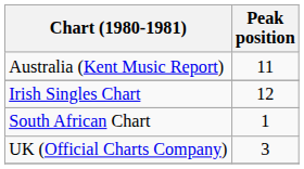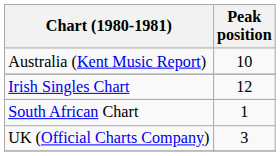Australia (Kent Music Report) | Peak position: 11 -> 10
